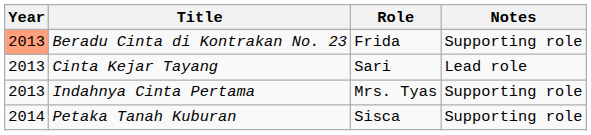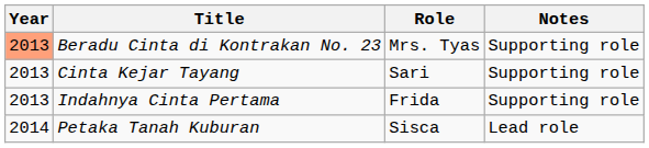Beradu Cinta di Kontrakan No. 23 | Role: Frida -> Mrs. Tyas
Cinta Kejar Tayang | Notes: Lead role -> Supporting role
Indahnya Cinta Pertama | Role: Mrs. Tyas -> Frida
Petaka Tanah Kuburan | Notes: Supporting role -> Lead role
